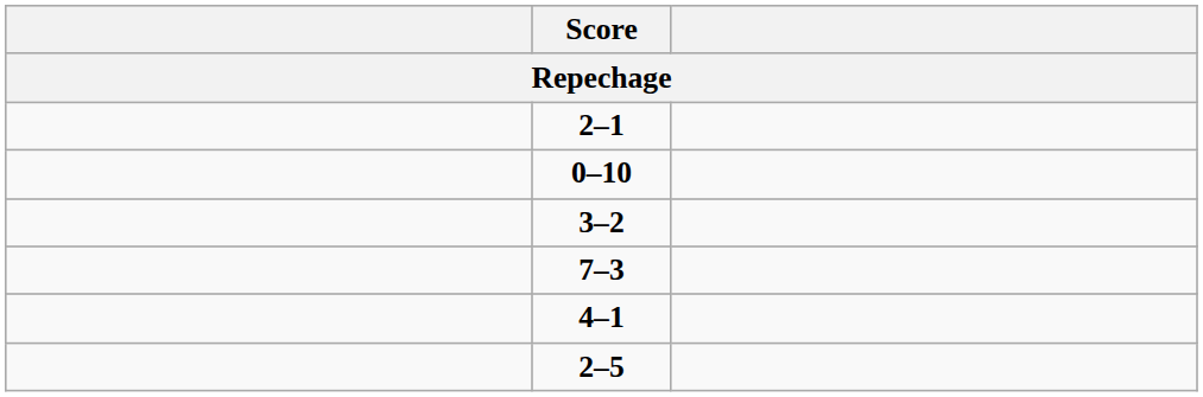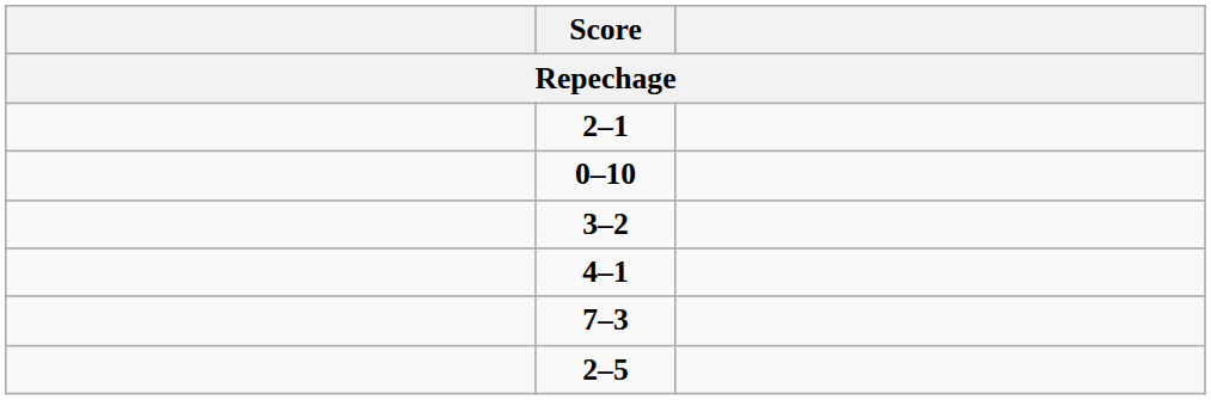rows swapped: 4–1 <-> 7–3
